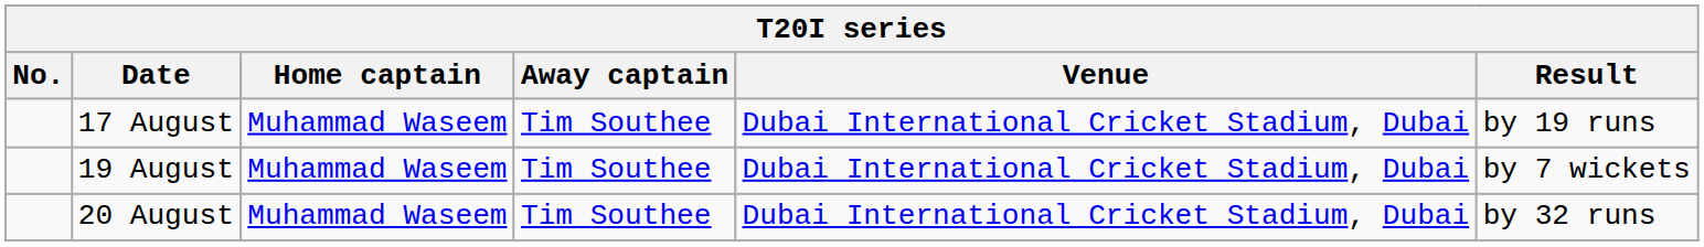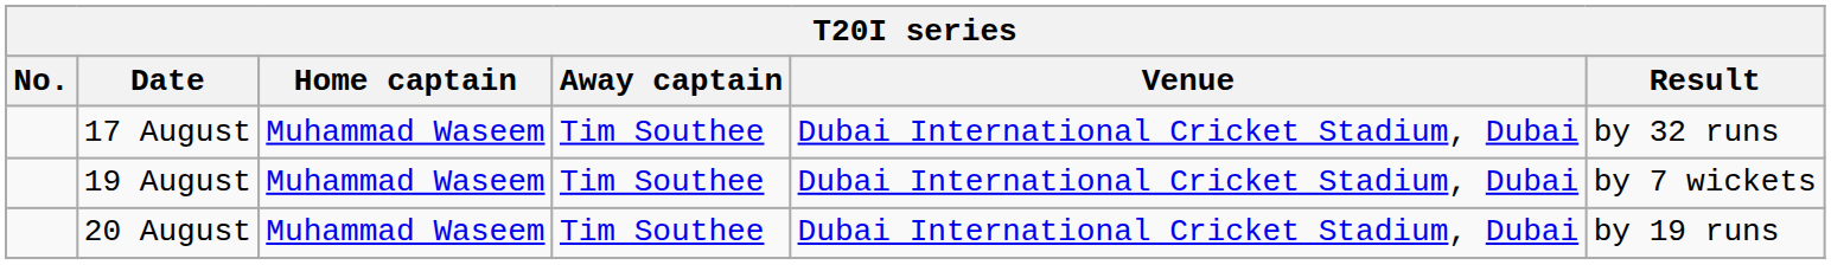17 August | Result: by 19 runs -> by 32 runs
20 August | Result: by 32 runs -> by 19 runs
